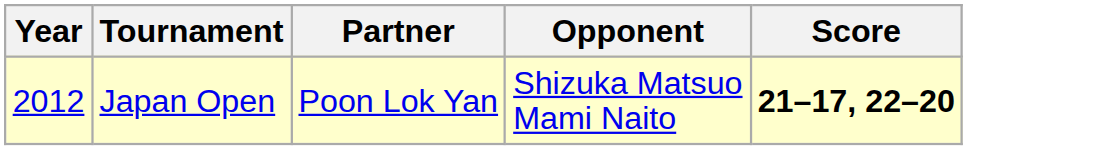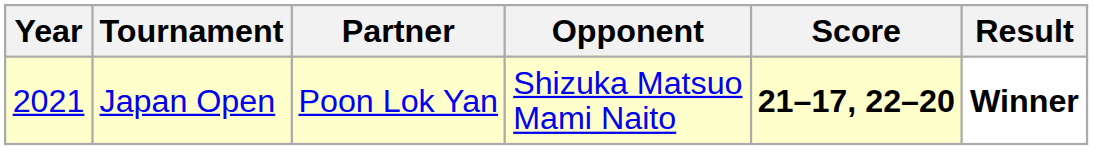+ column: Result | Winner
Japan Open | Year: 2012 -> 2021
